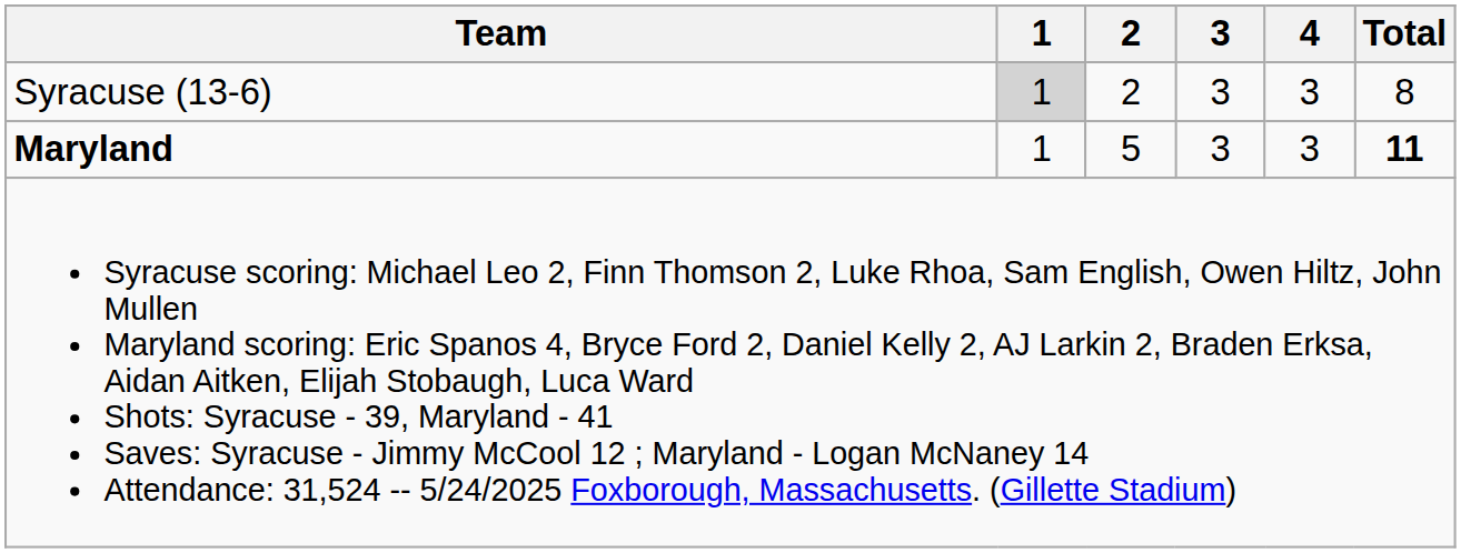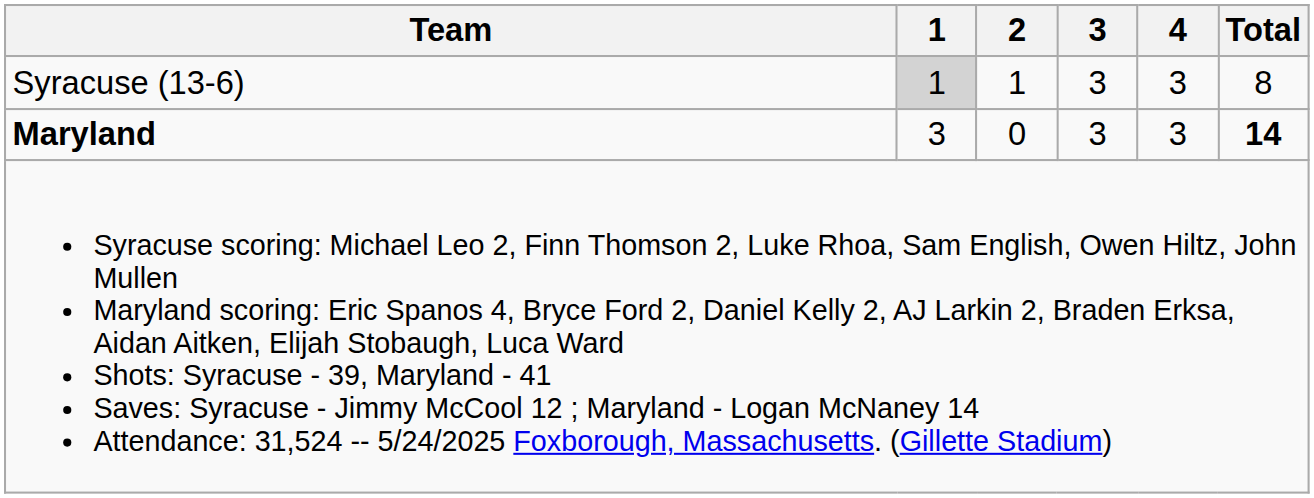Syracuse (13-6) | 2: 2 -> 1
Maryland | 1: 1 -> 3
Maryland | 2: 5 -> 0
Maryland | Total: 11 -> 14
